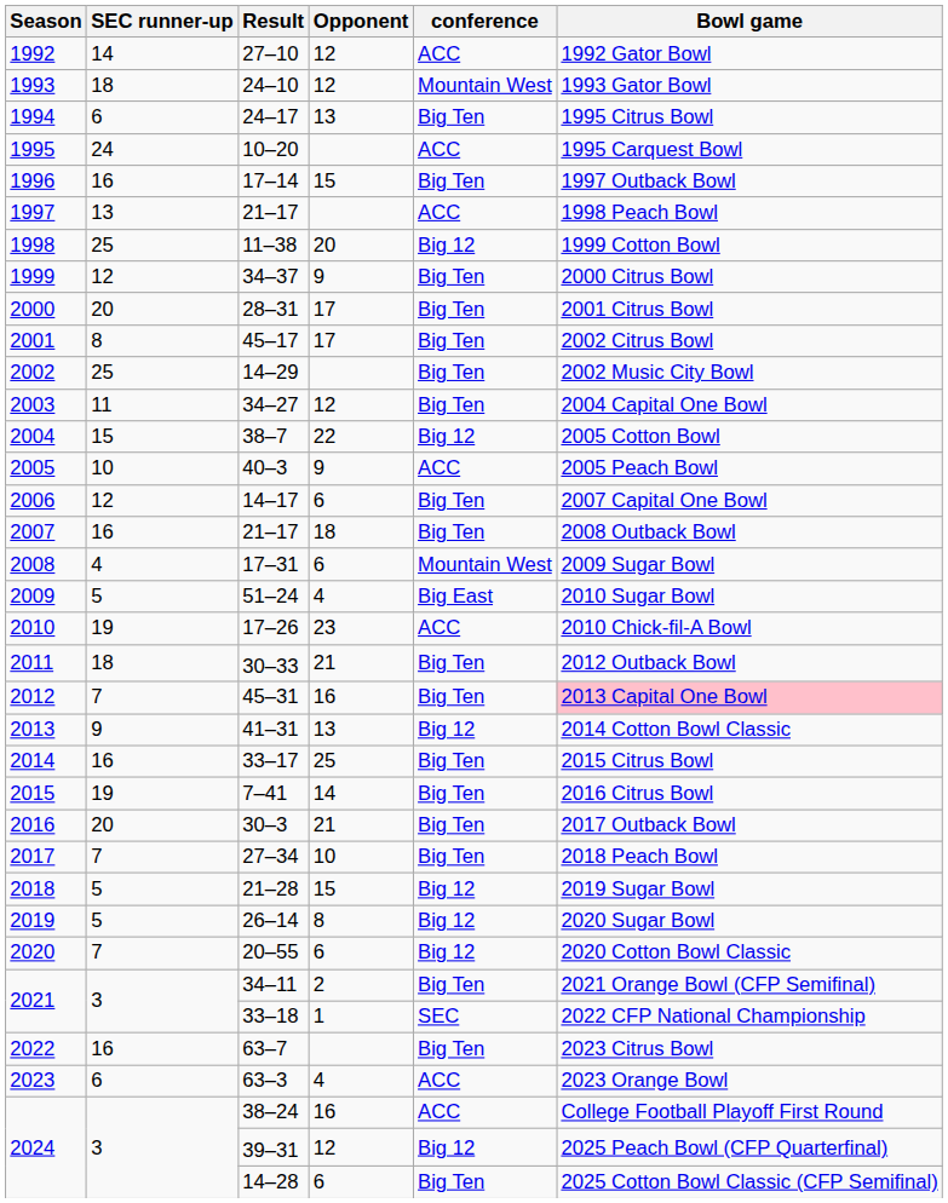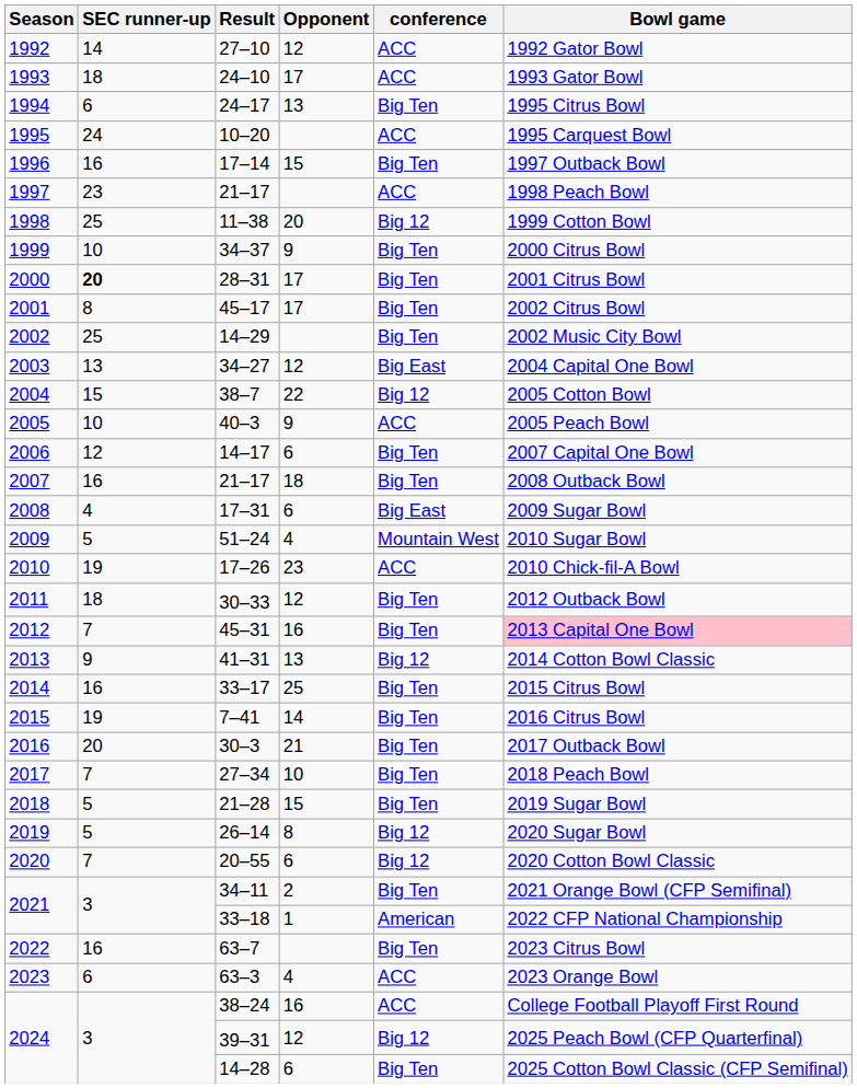24–10 | Opponent: 12 -> 17
24–10 | conference: Mountain West -> ACC
1997 / 21–17 | SEC runner-up: 13 -> 23
34–37 | SEC runner-up: 12 -> 10
28–31 | SEC runner-up: normal -> bold
34–27 | SEC runner-up: 11 -> 13
34–27 | conference: Big Ten -> Big East
17–31 | conference: Mountain West -> Big East
51–24 | conference: Big East -> Mountain West
30–33 | Opponent: 21 -> 12
21–28 | conference: Big 12 -> Big Ten
33–18 | conference: SEC -> American
